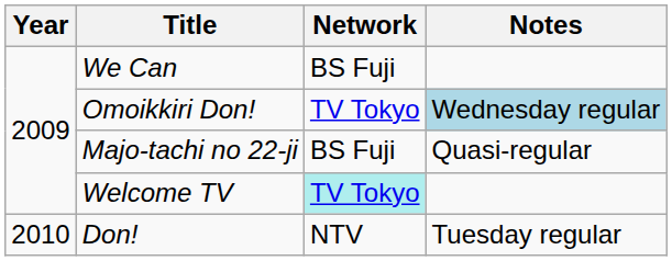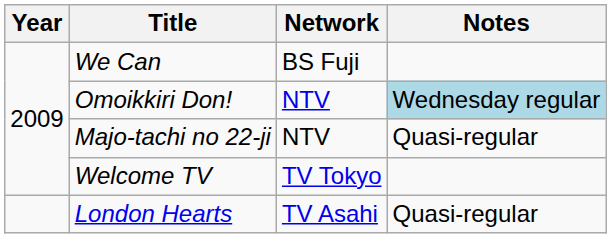Omoikkiri Don! | Network: TV Tokyo -> NTV
Majo-tachi no 22-ji | Network: BS Fuji -> NTV
Welcome TV | Network: paleturquoise background -> no background
- row: 2010 | Don! | NTV | Tuesday regular
+ row: London Hearts | TV Asahi | Quasi-regular
